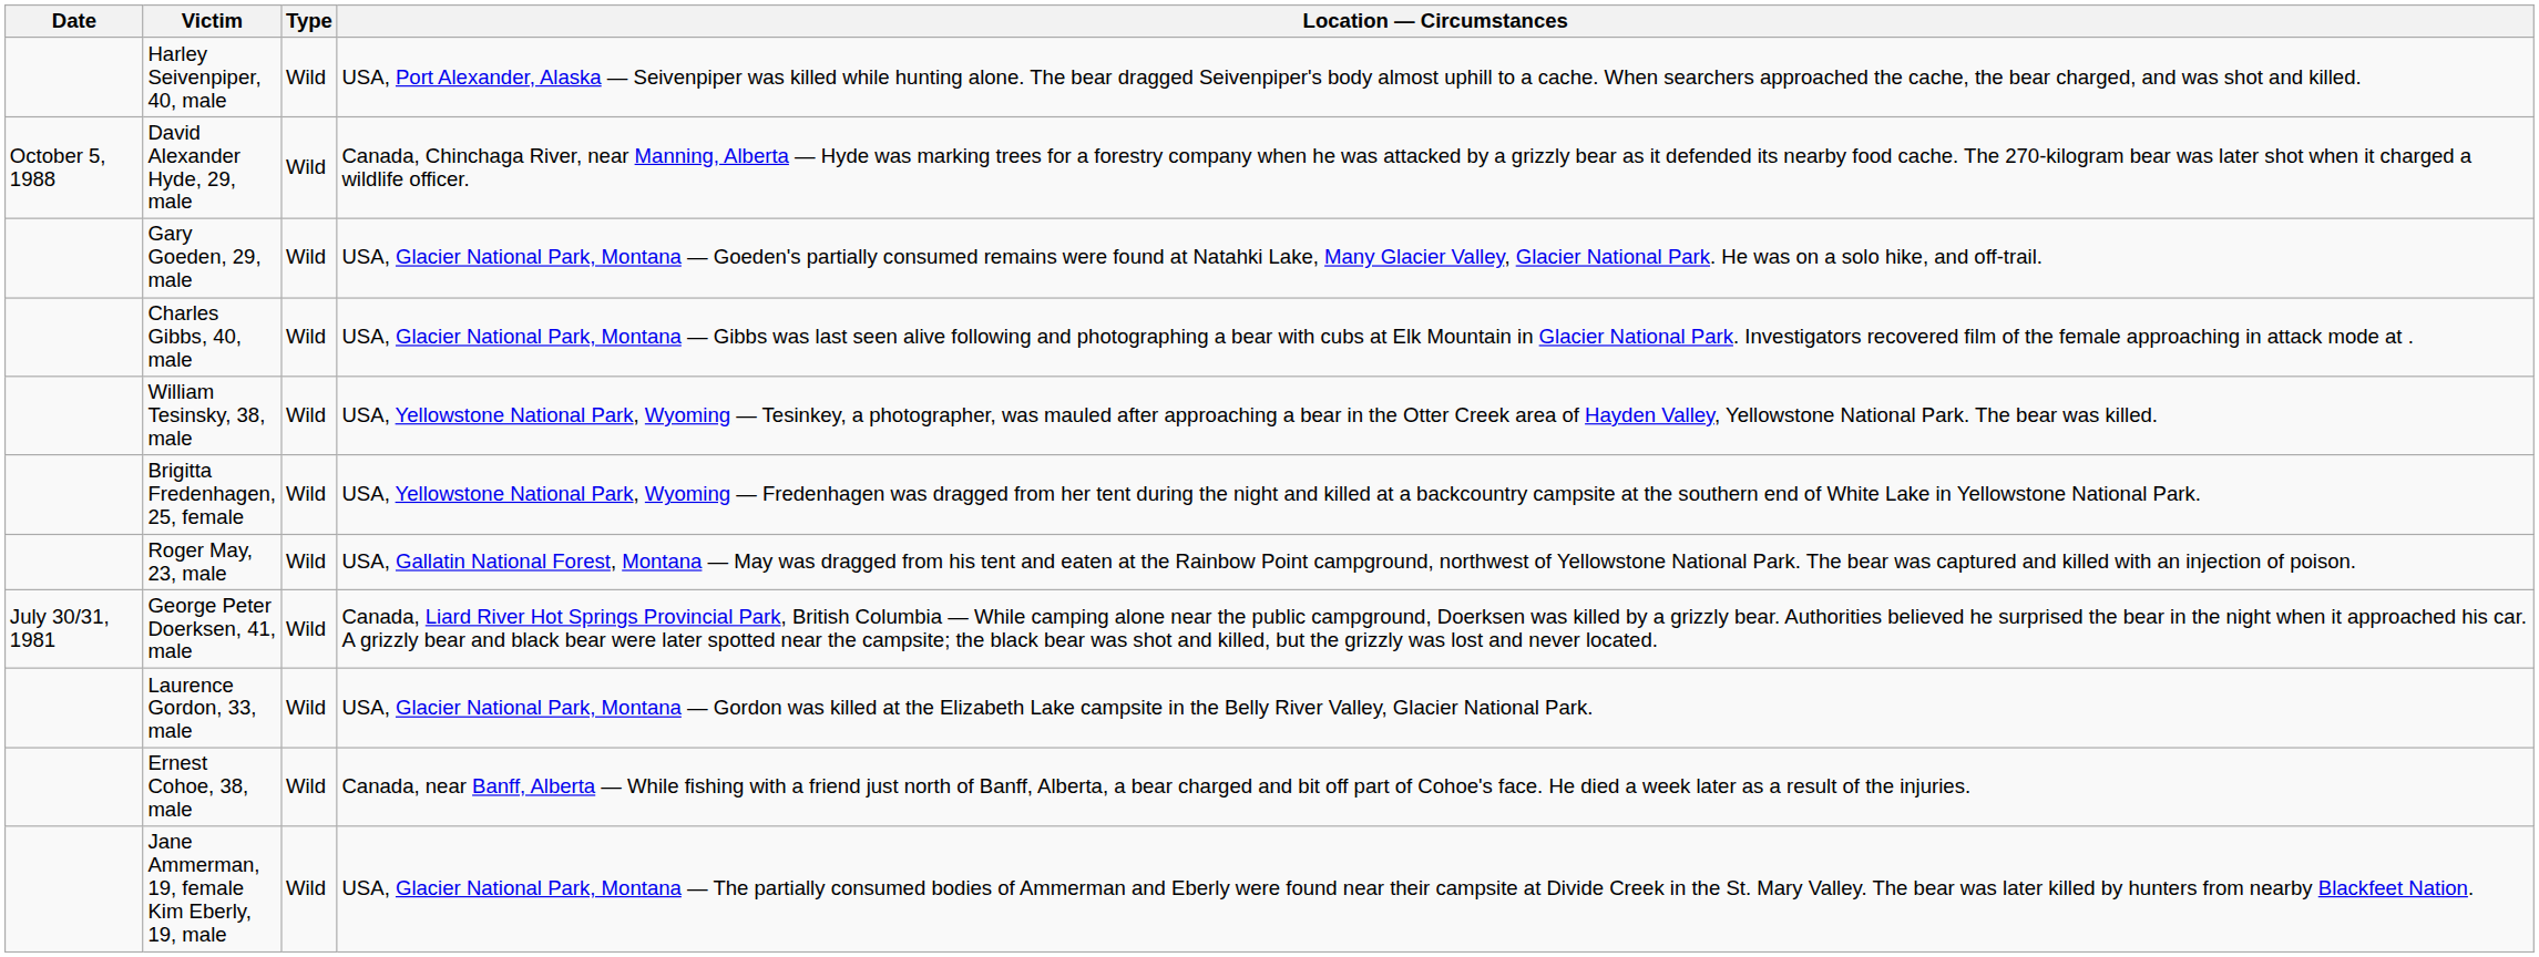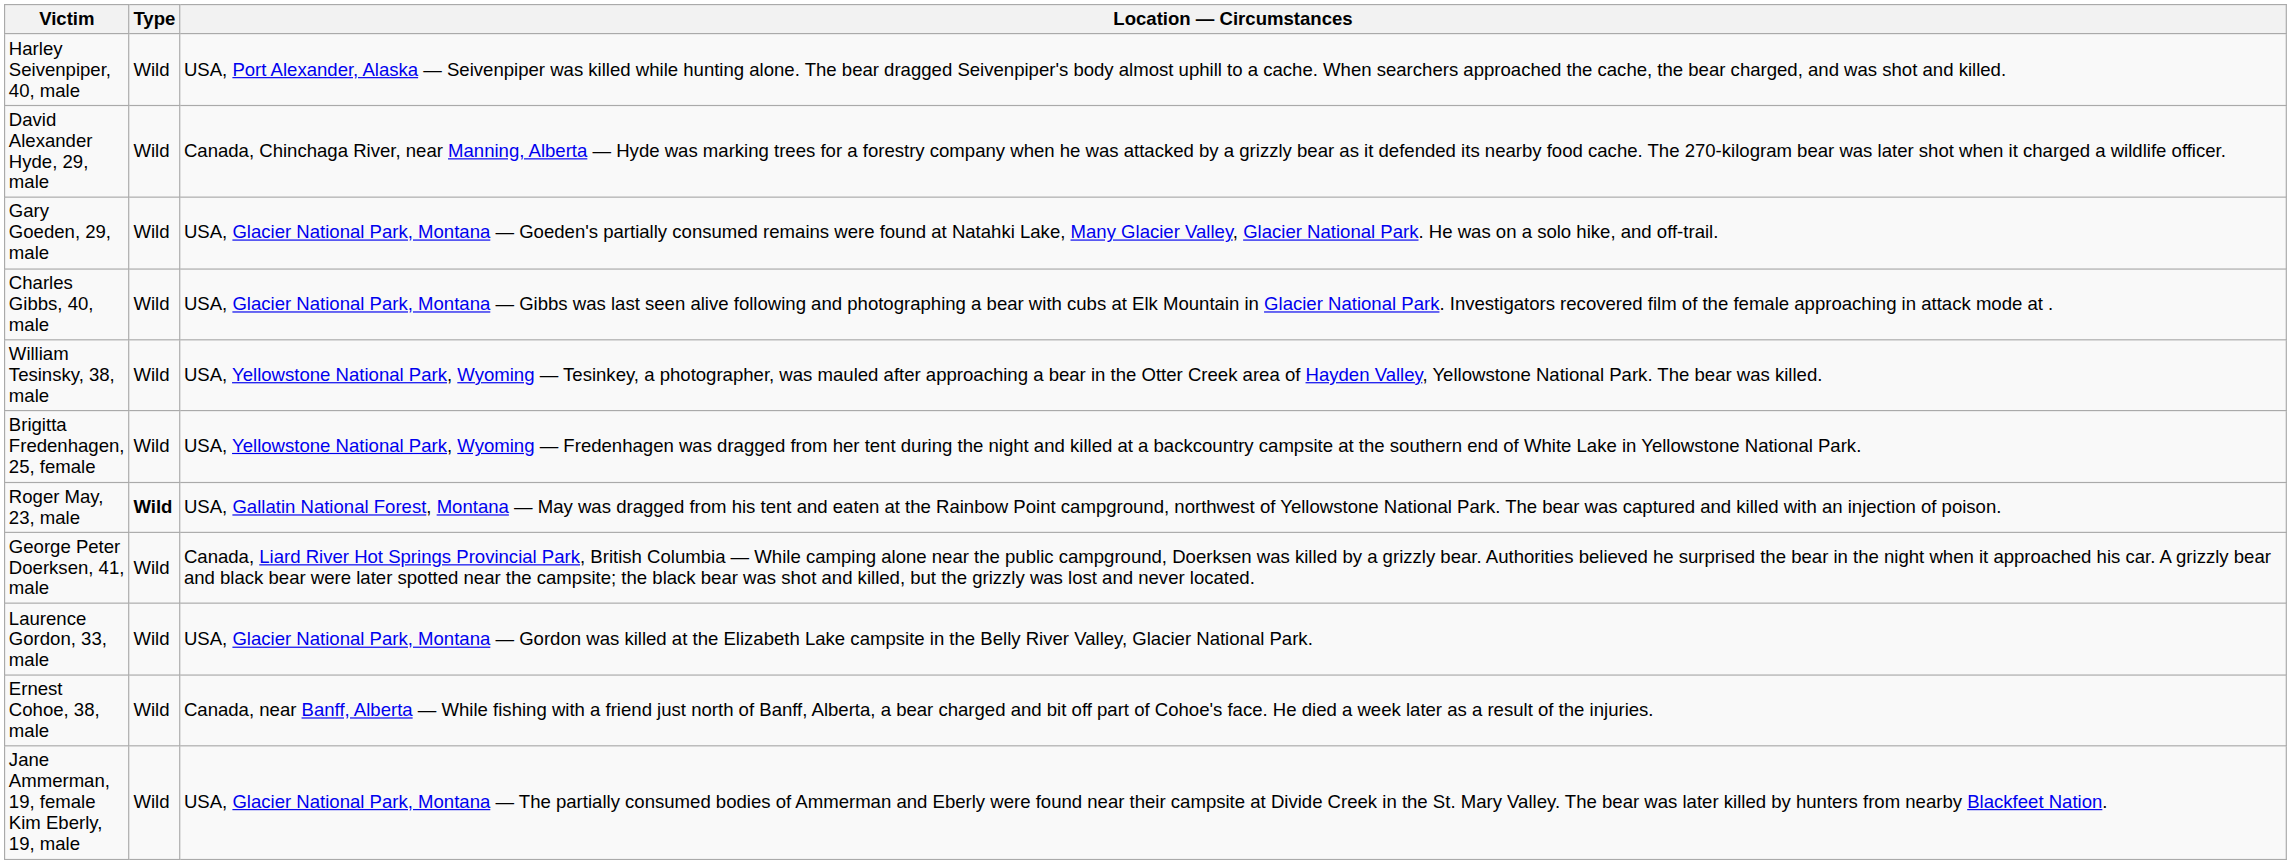- column: Date | October 5, 1988 | July 30/31, 1981
Roger May, 23, male | Type: normal -> bold
